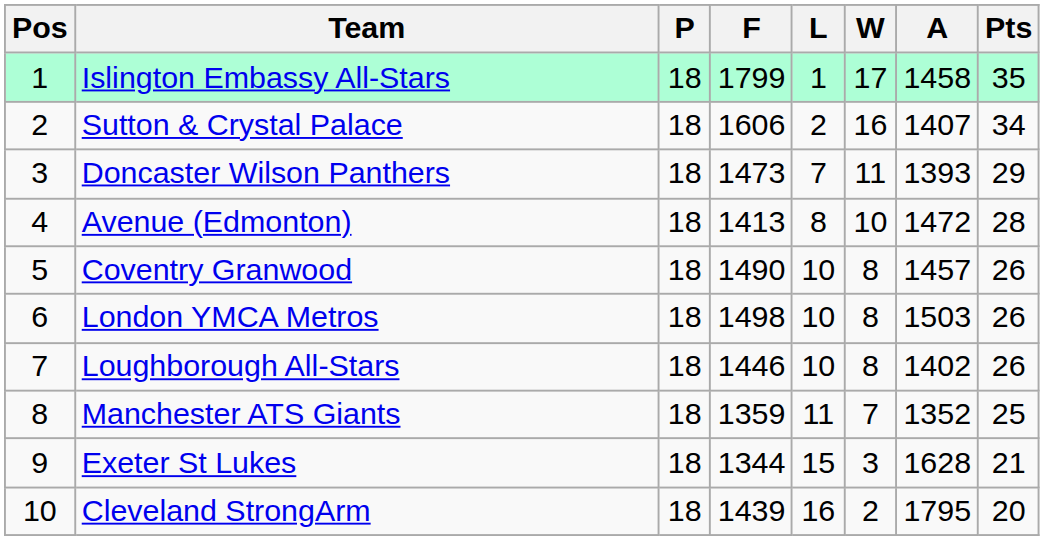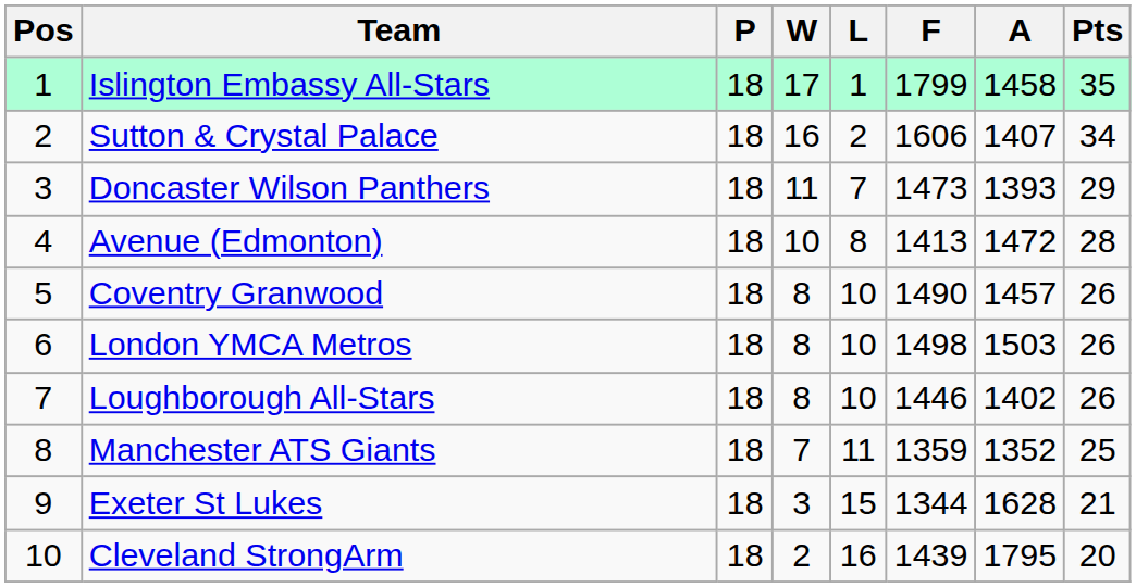columns swapped: W <-> F
